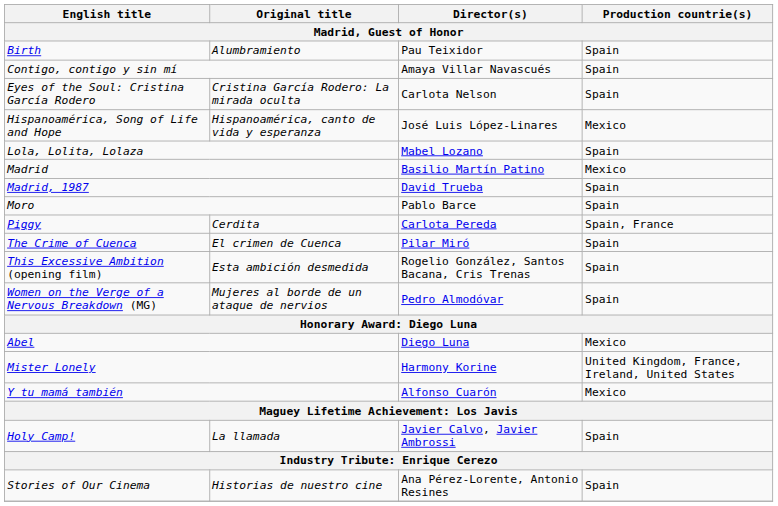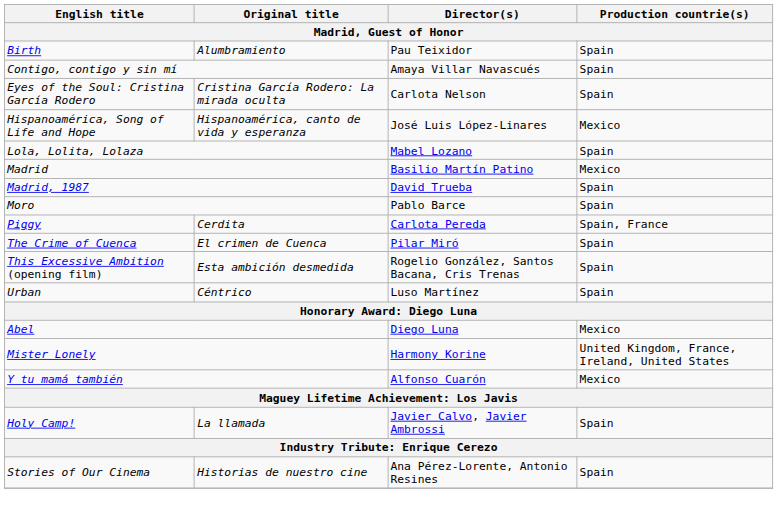+ row: Urban | Céntrico | Luso Martínez | Spain
- row: Women on the Verge of a Nervous Breakdown (MG) | Mujeres al borde de un ataque de nervios | Pedro Almodóvar | Spain
